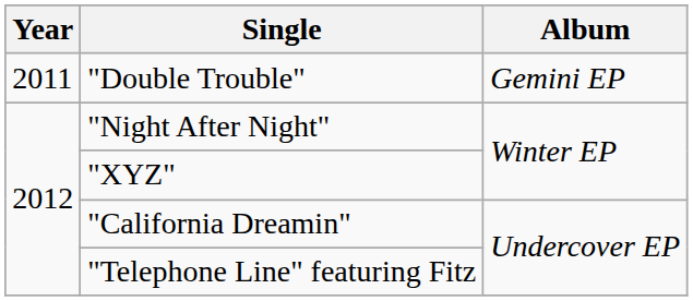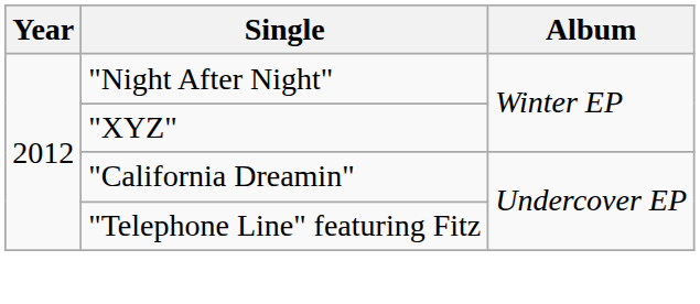- row: 2011 | "Double Trouble" | Gemini EP
